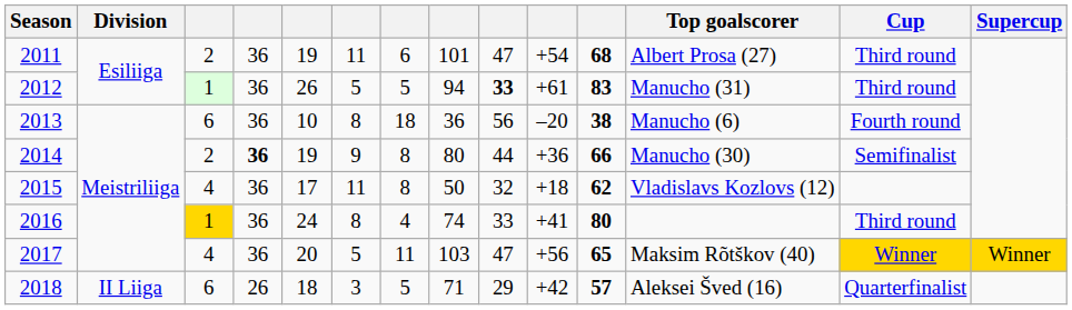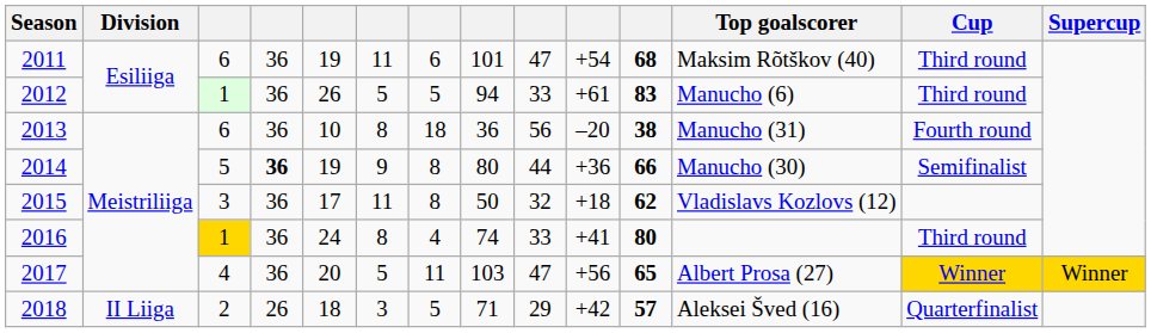2011 | column 3: 2 -> 6
2011 | Top goalscorer: Albert Prosa (27) -> Maksim Rõtškov (40)
2012 | column 9: bold -> normal
2012 | Top goalscorer: Manucho (31) -> Manucho (6)
2013 | Top goalscorer: Manucho (6) -> Manucho (31)
2014 | column 3: 2 -> 5
2015 | column 3: 4 -> 3
2017 | Top goalscorer: Maksim Rõtškov (40) -> Albert Prosa (27)
2018 | column 3: 6 -> 2
